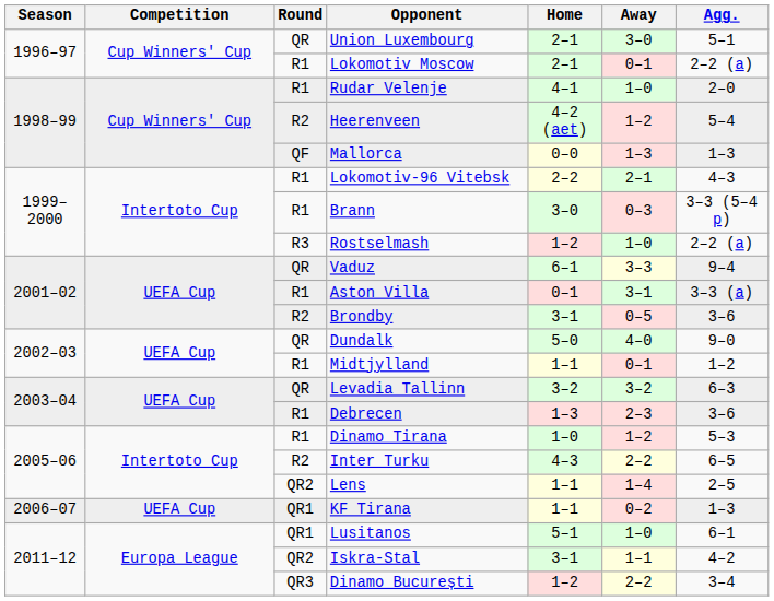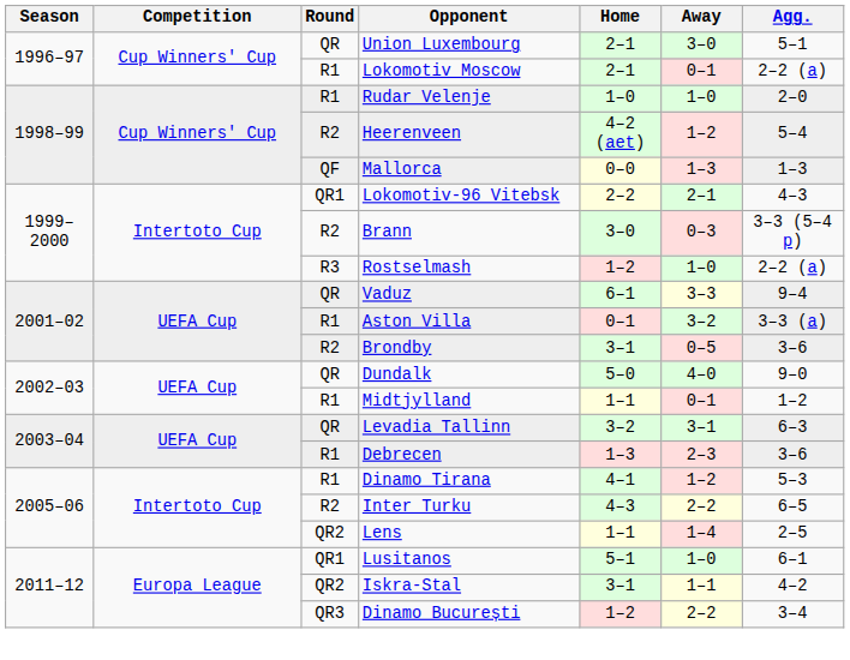Rudar Velenje | Home: 4–1 -> 1–0
Lokomotiv-96 Vitebsk | Round: R1 -> QR1
Brann | Round: R1 -> R2
Aston Villa | Away: 3–1 -> 3–2
Levadia Tallinn | Away: 3–2 -> 3–1
Dinamo Tirana | Home: 1–0 -> 4–1
- row: 2006–07 | UEFA Cup | QR1 | KF Tirana | 1–1 | 0–2 | 1–3
